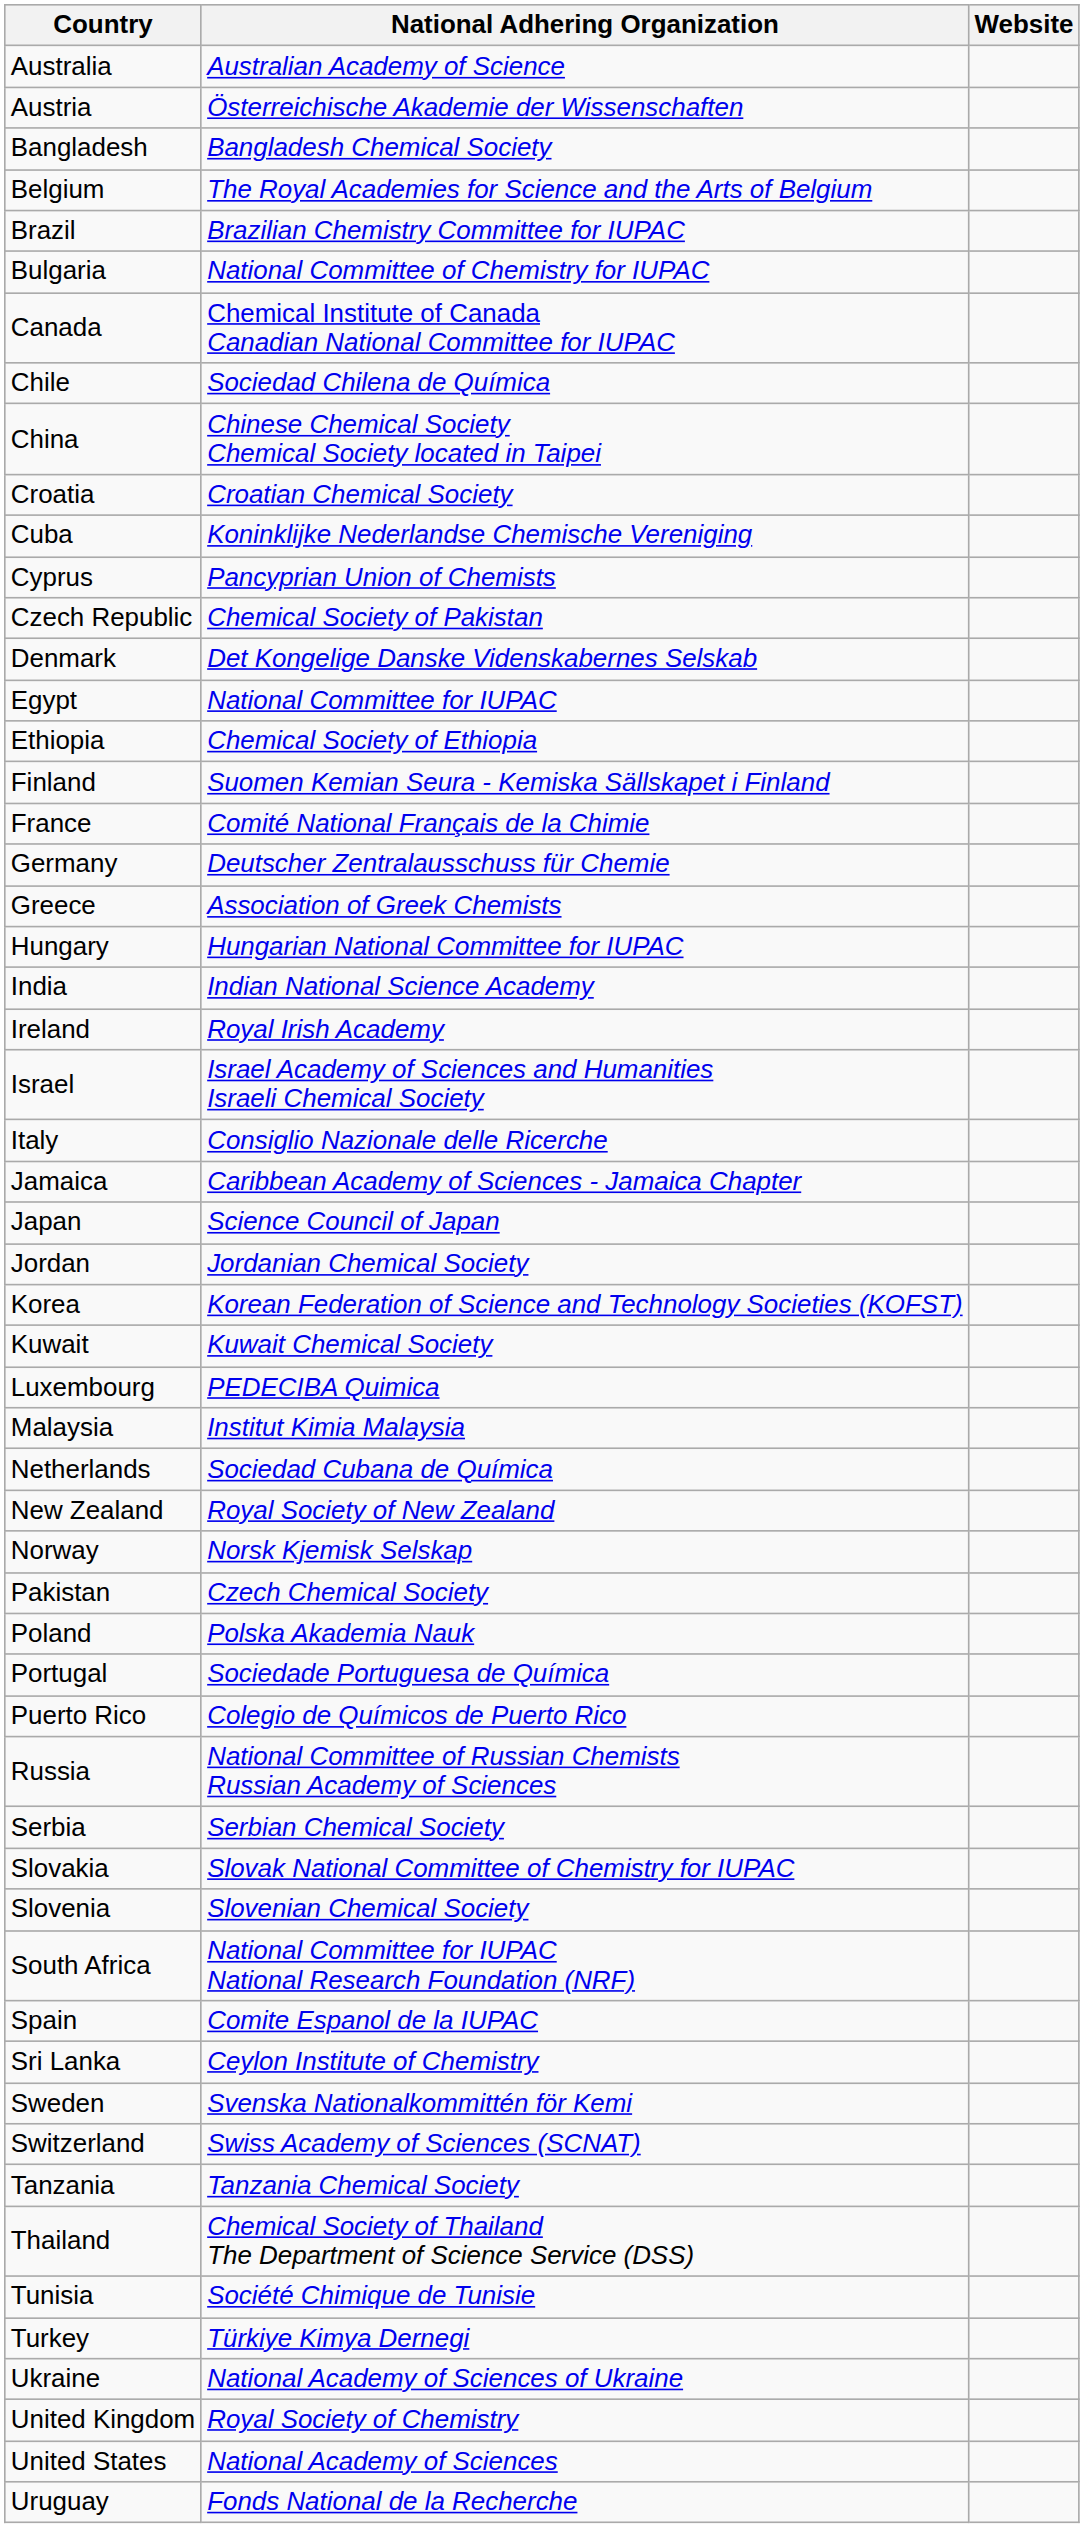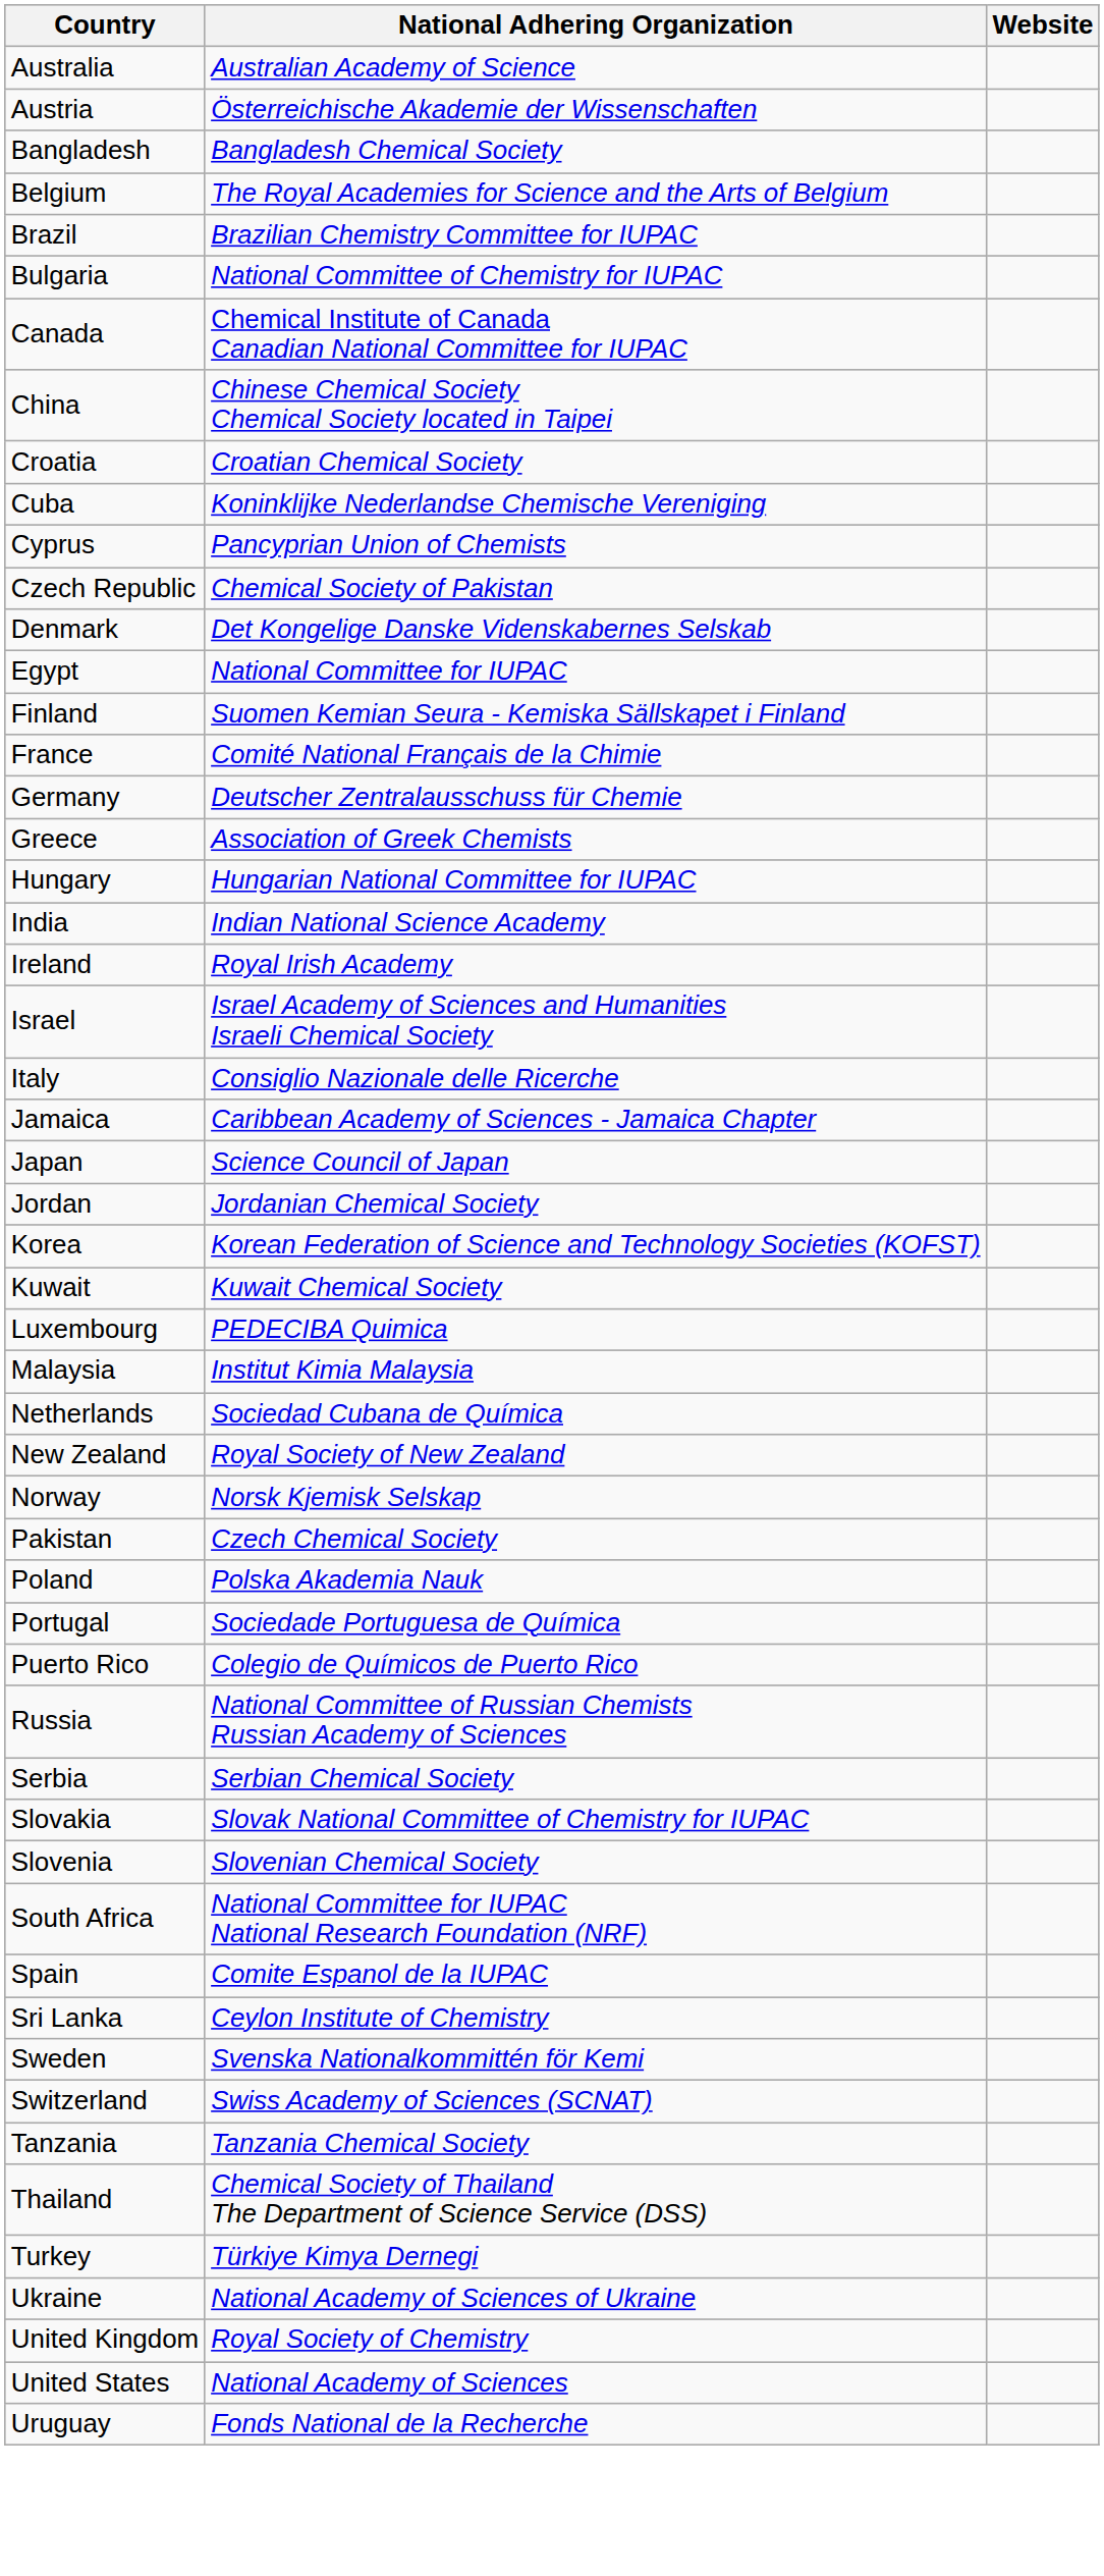- row: Chile | Sociedad Chilena de Química
- row: Ethiopia | Chemical Society of Ethiopia
- row: Tunisia | Société Chimique de Tunisie
